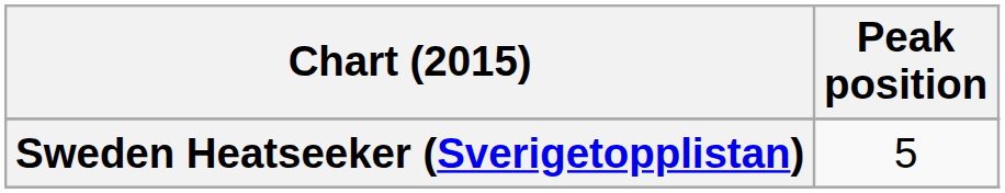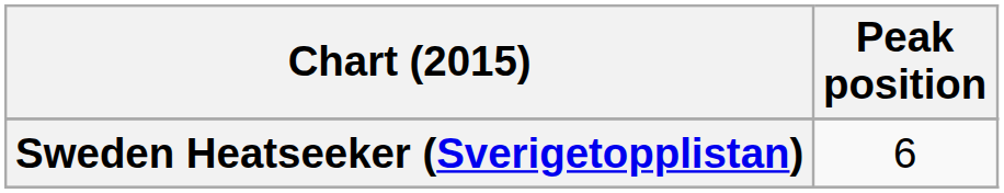Sweden Heatseeker (Sverigetopplistan) | Peak position: 5 -> 6
